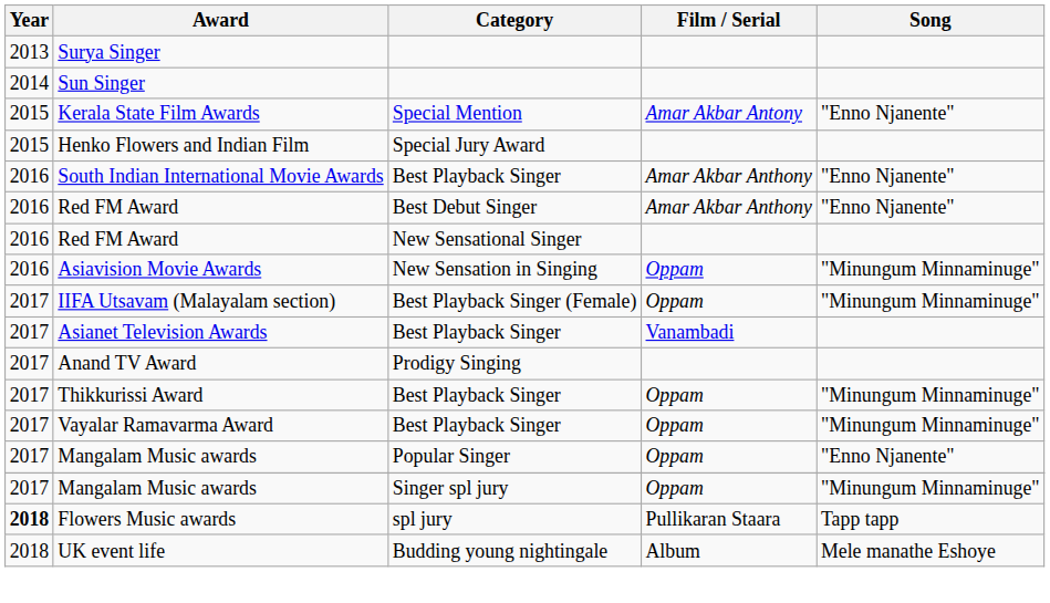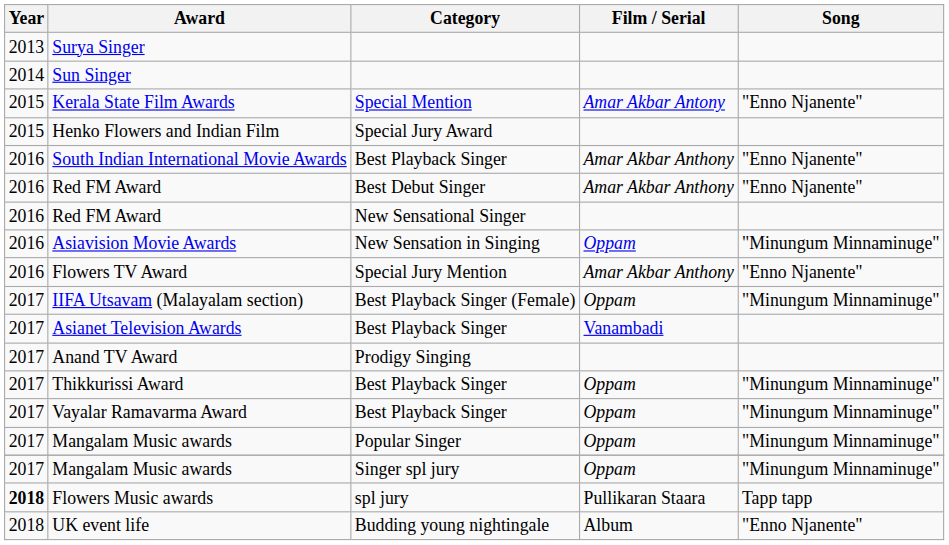+ row: 2016 | Flowers TV Award | Special Jury Mention | Amar Akbar Anthony | "Enno Njanente"
Mangalam Music awards / Popular Singer | Song: "Enno Njanente" -> "Minungum Minnaminuge"
UK event life | Song: Mele manathe Eshoye -> "Enno Njanente"
